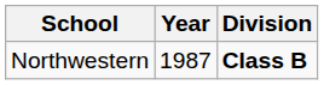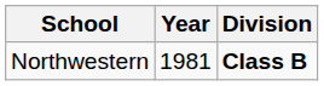Northwestern | Year: 1987 -> 1981
